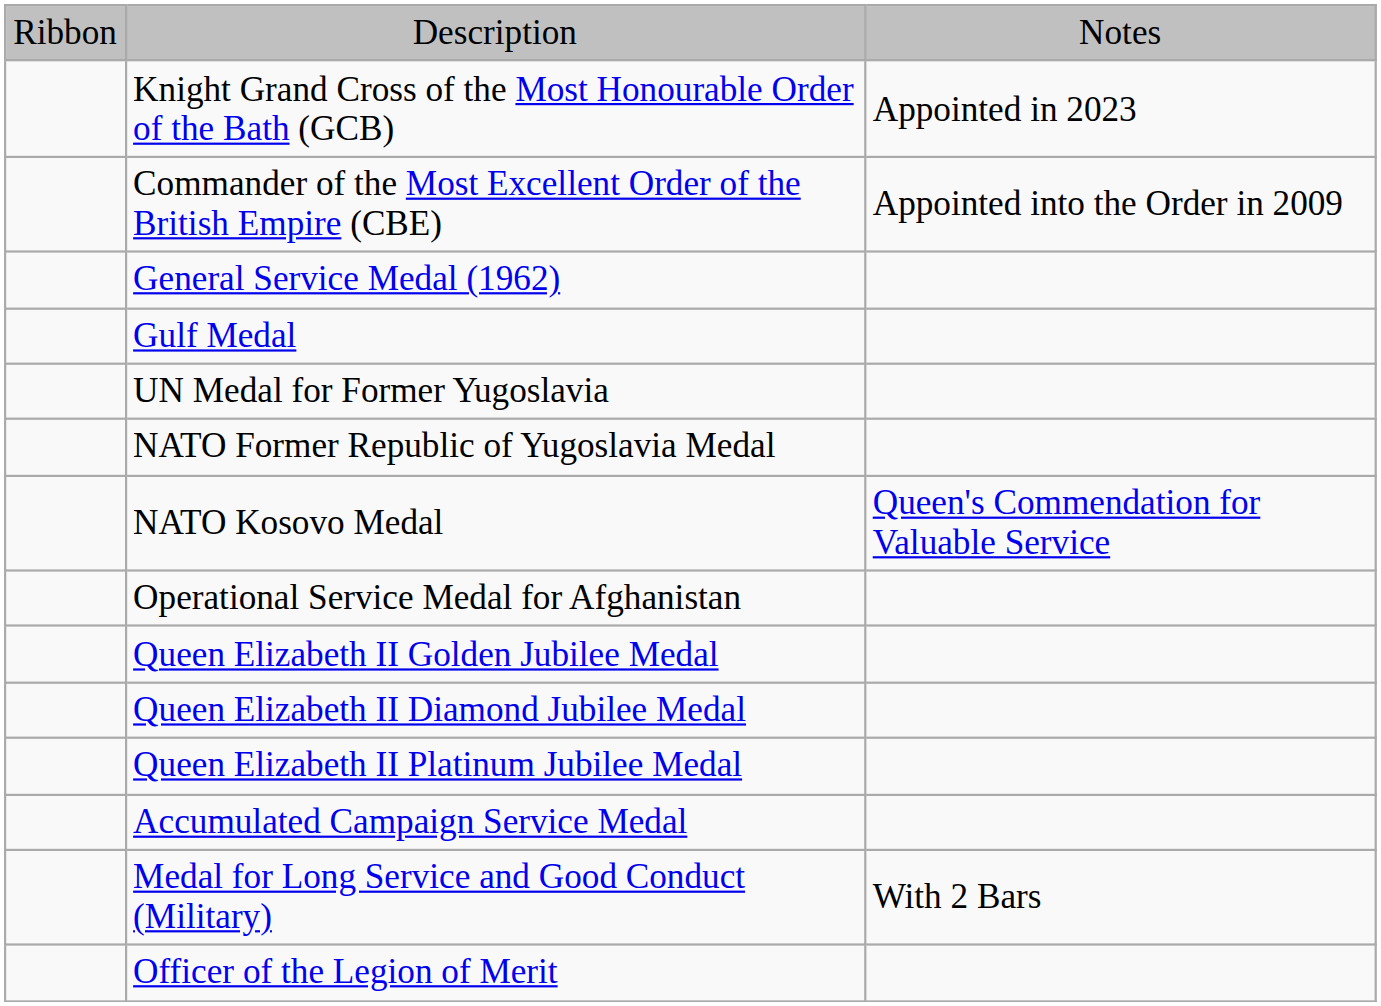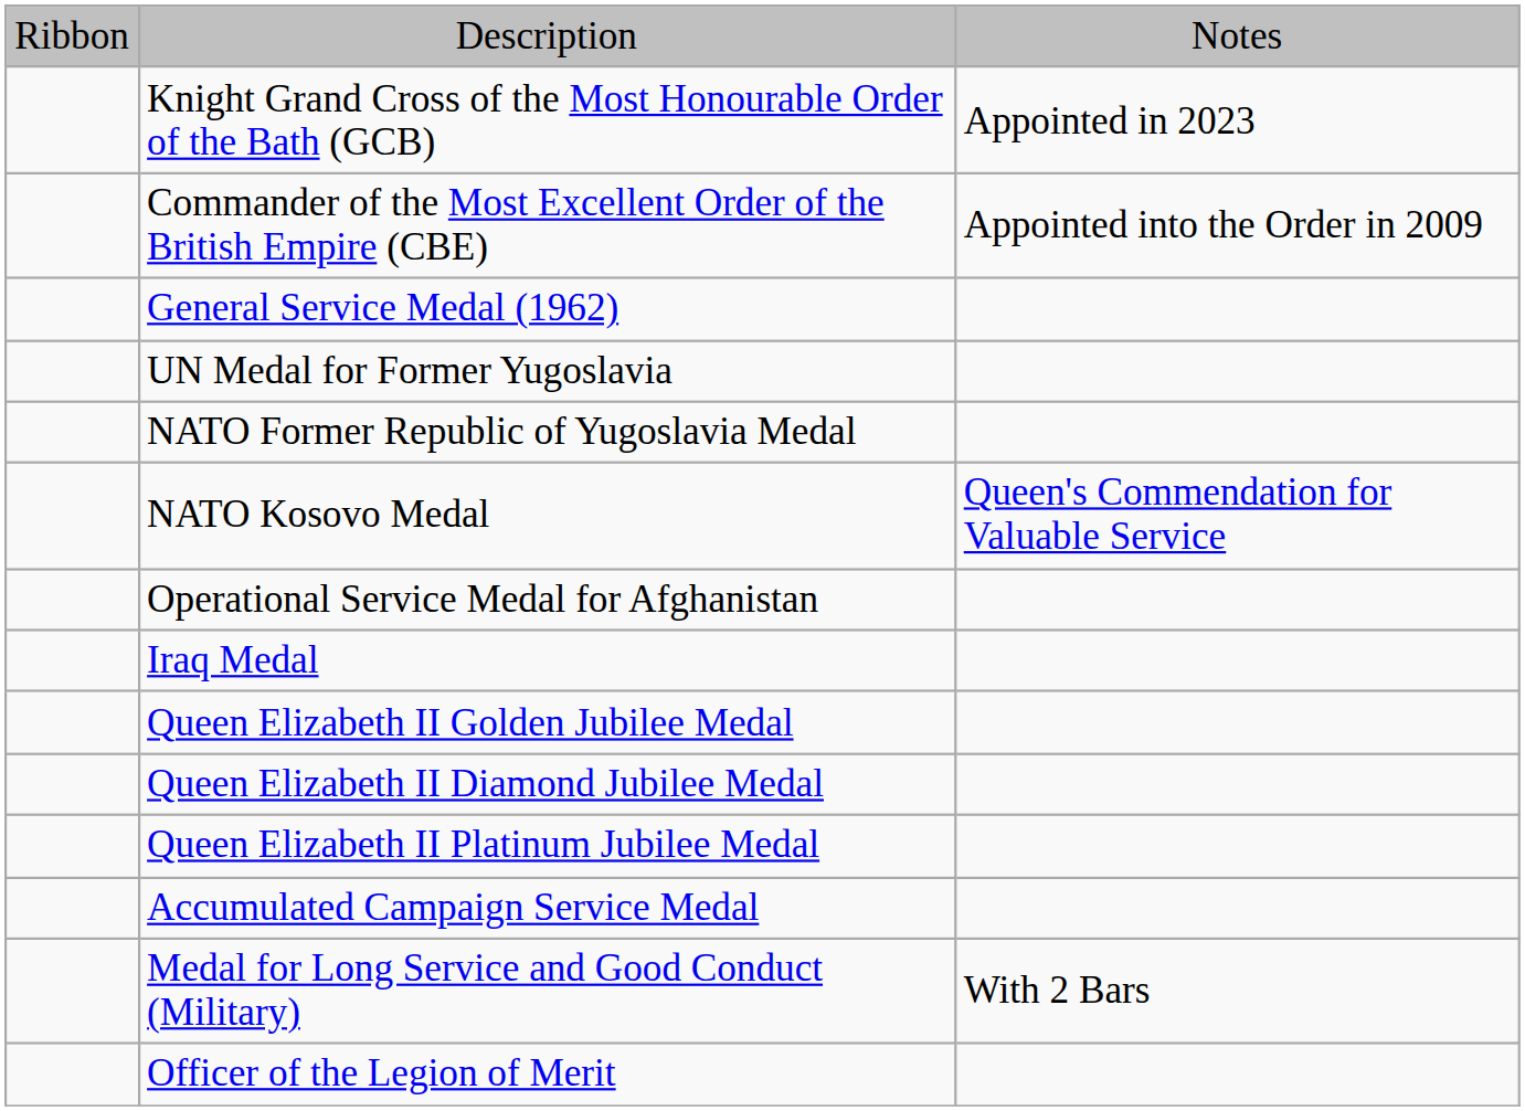- row: Gulf Medal
+ row: Iraq Medal
